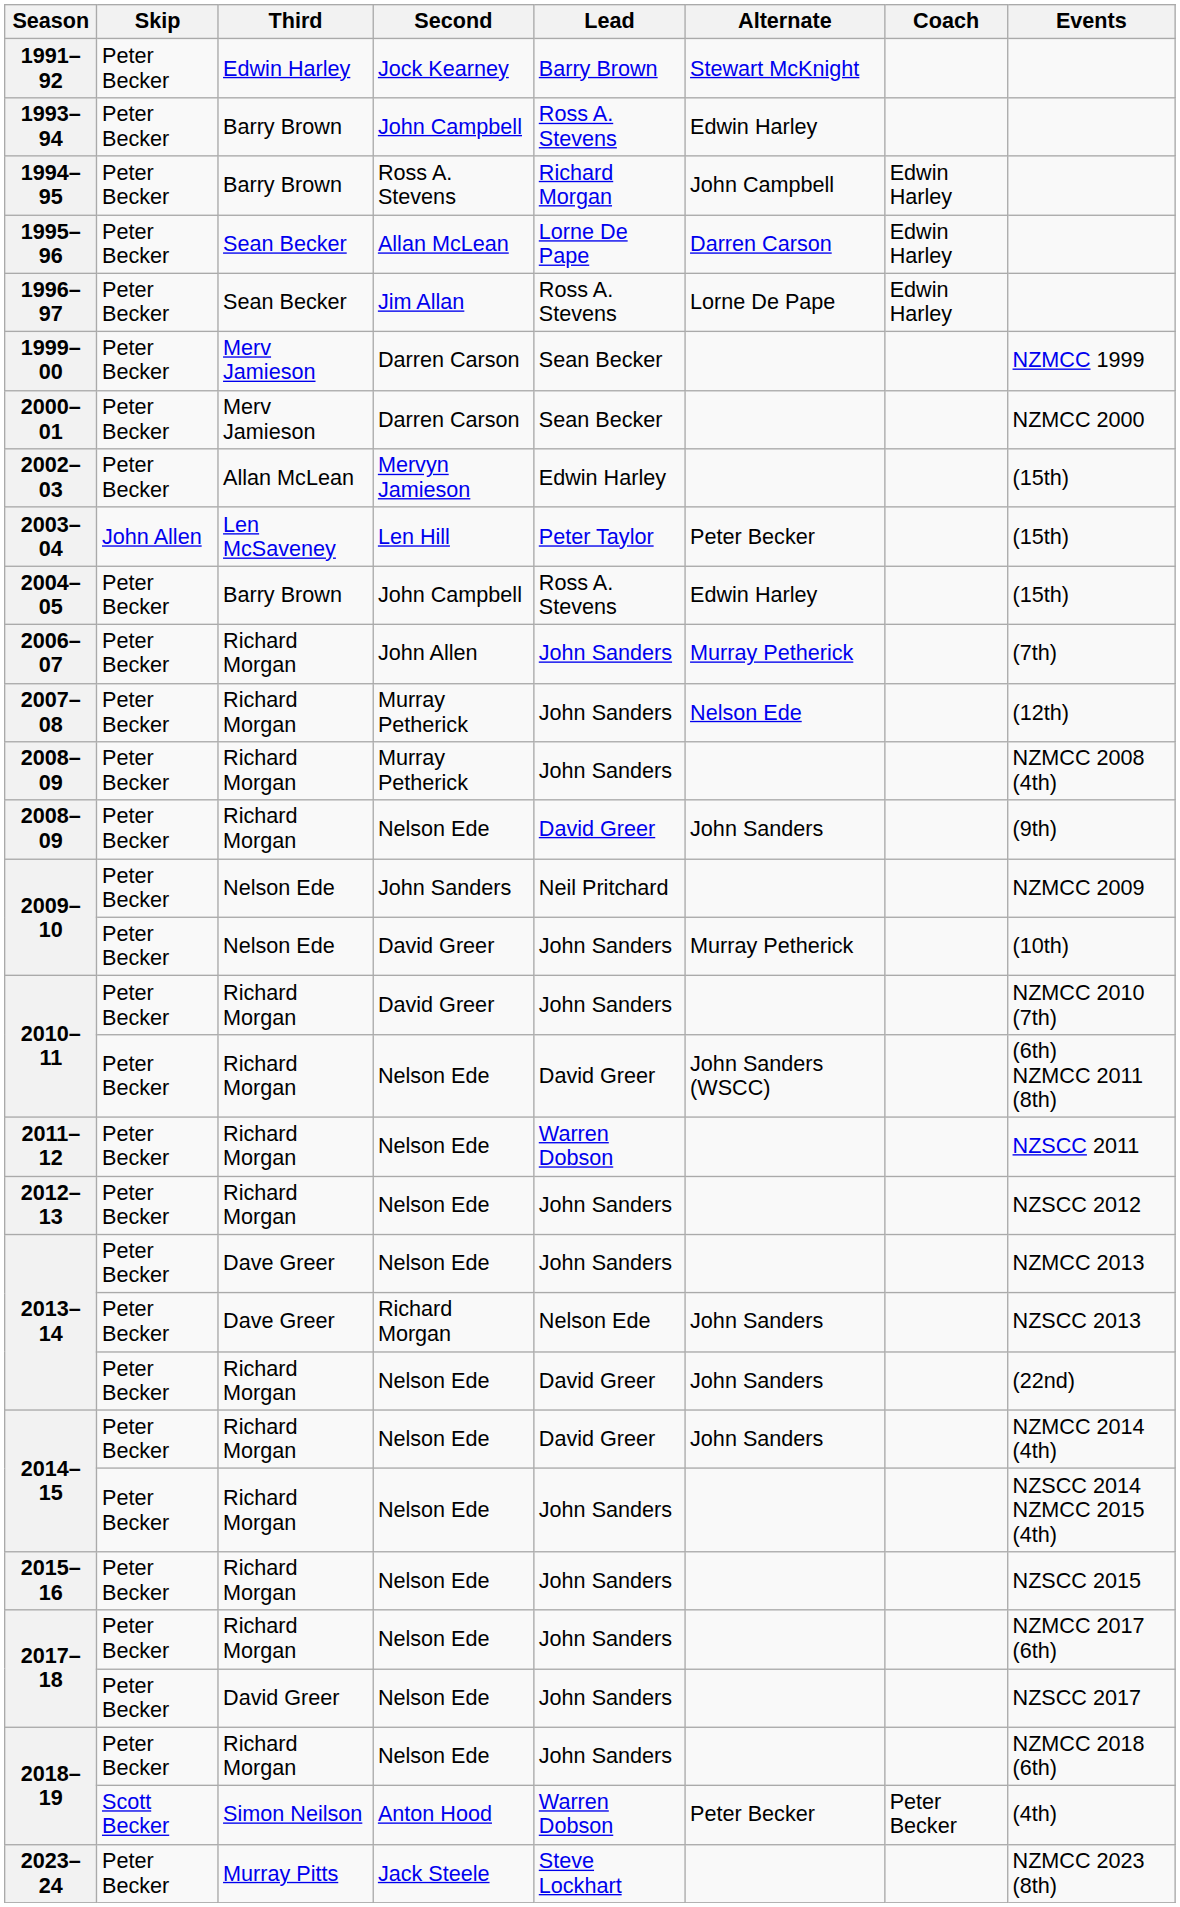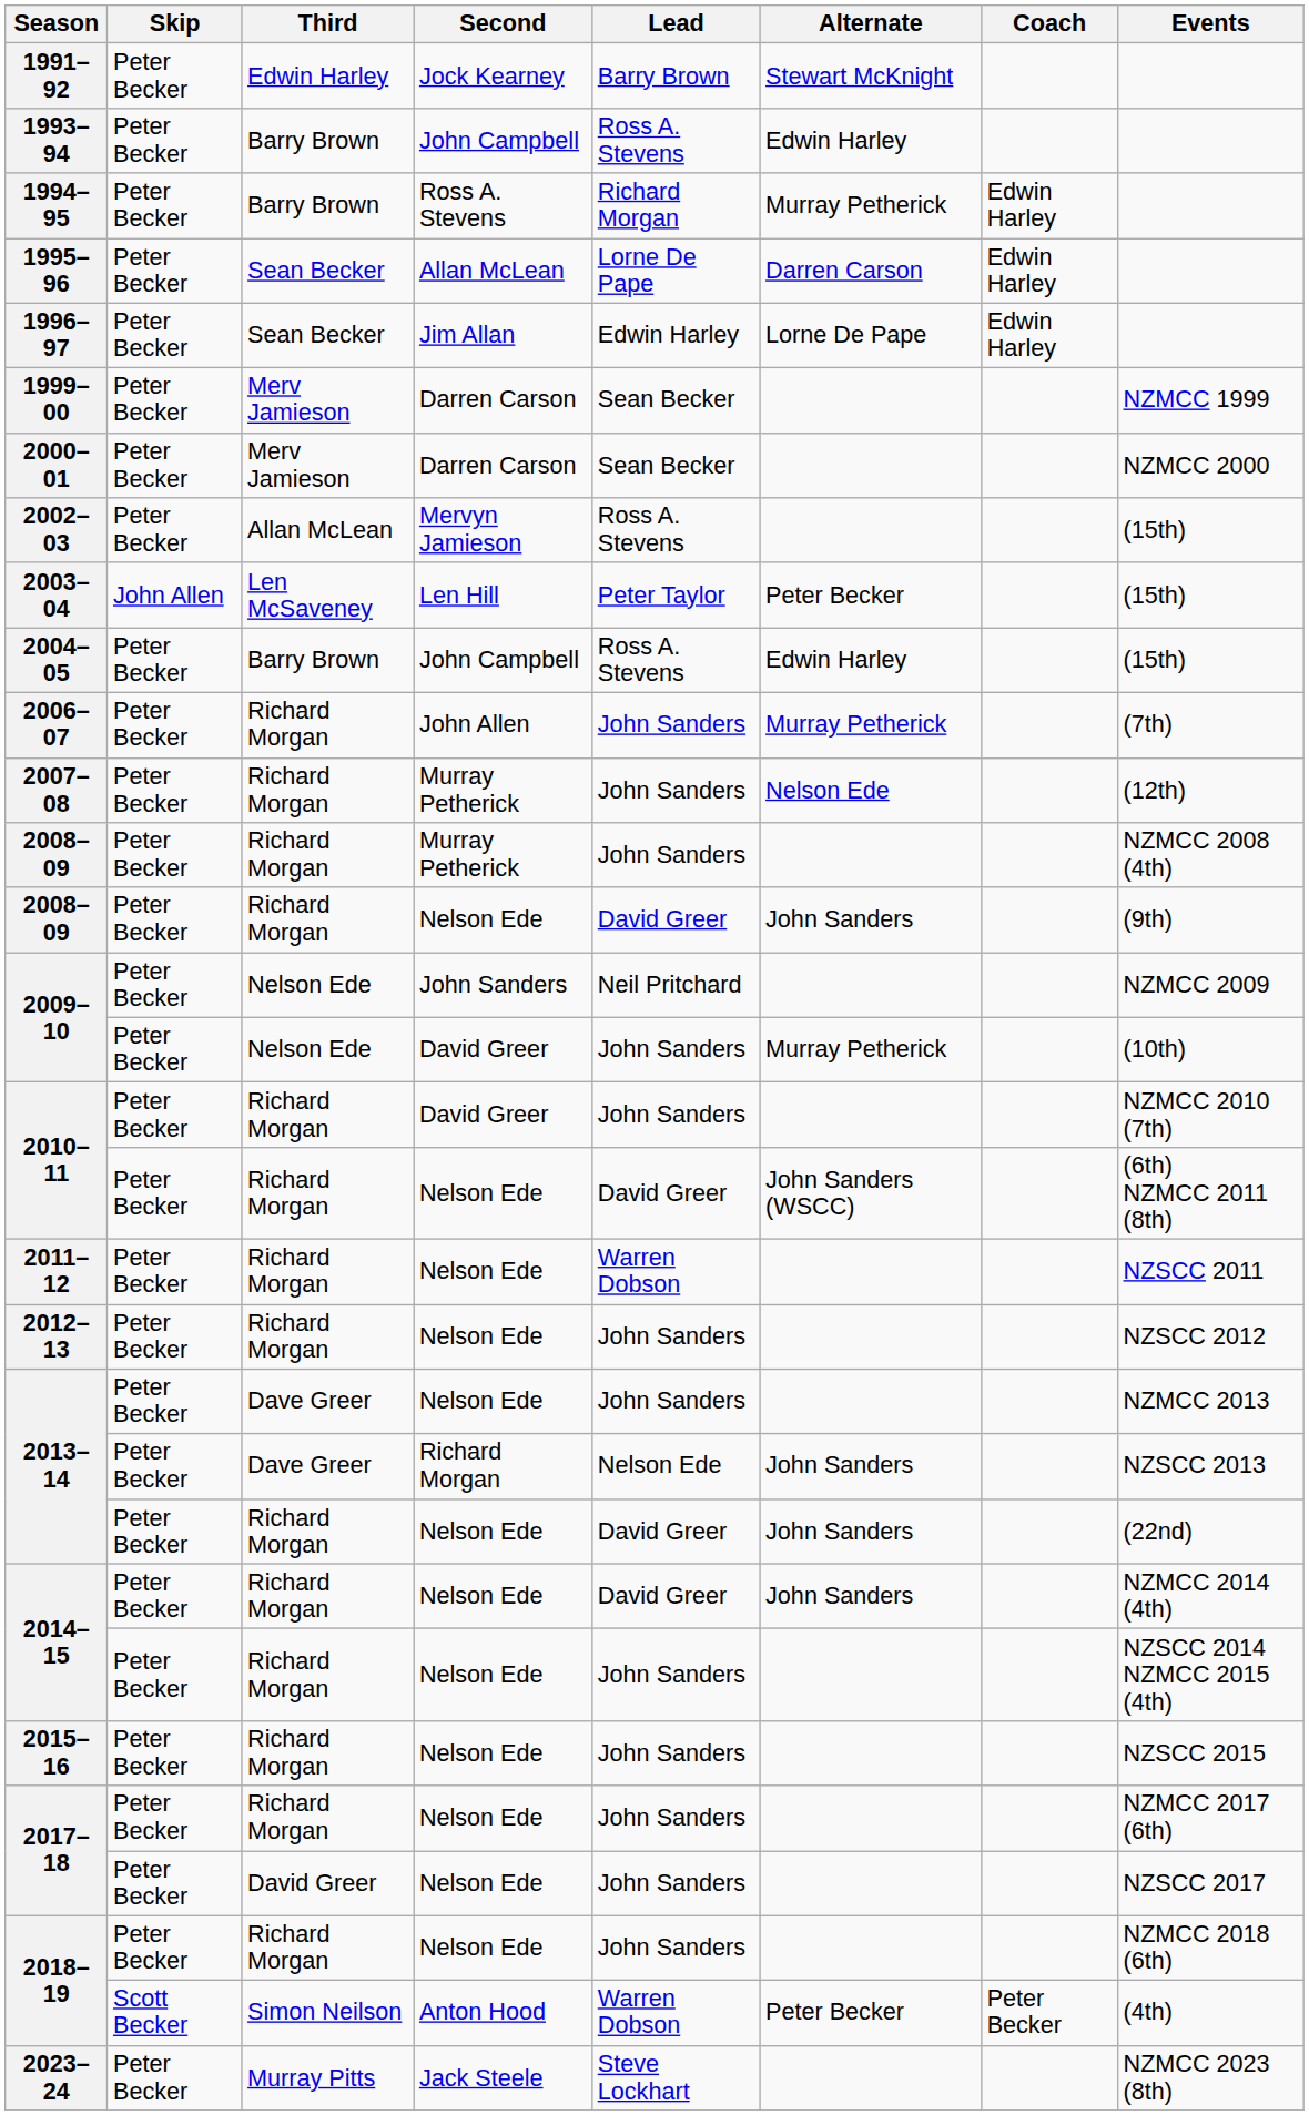1994–95 | Alternate: John Campbell -> Murray Petherick
1996–97 | Lead: Ross A. Stevens -> Edwin Harley
2002–03 | Lead: Edwin Harley -> Ross A. Stevens
